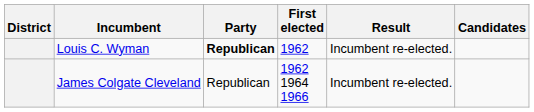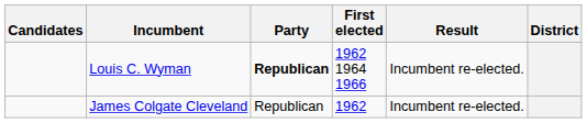columns swapped: District <-> Candidates
Louis C. Wyman | First elected: 1962 -> 1962 1964 1966
James Colgate Cleveland | First elected: 1962 1964 1966 -> 1962
